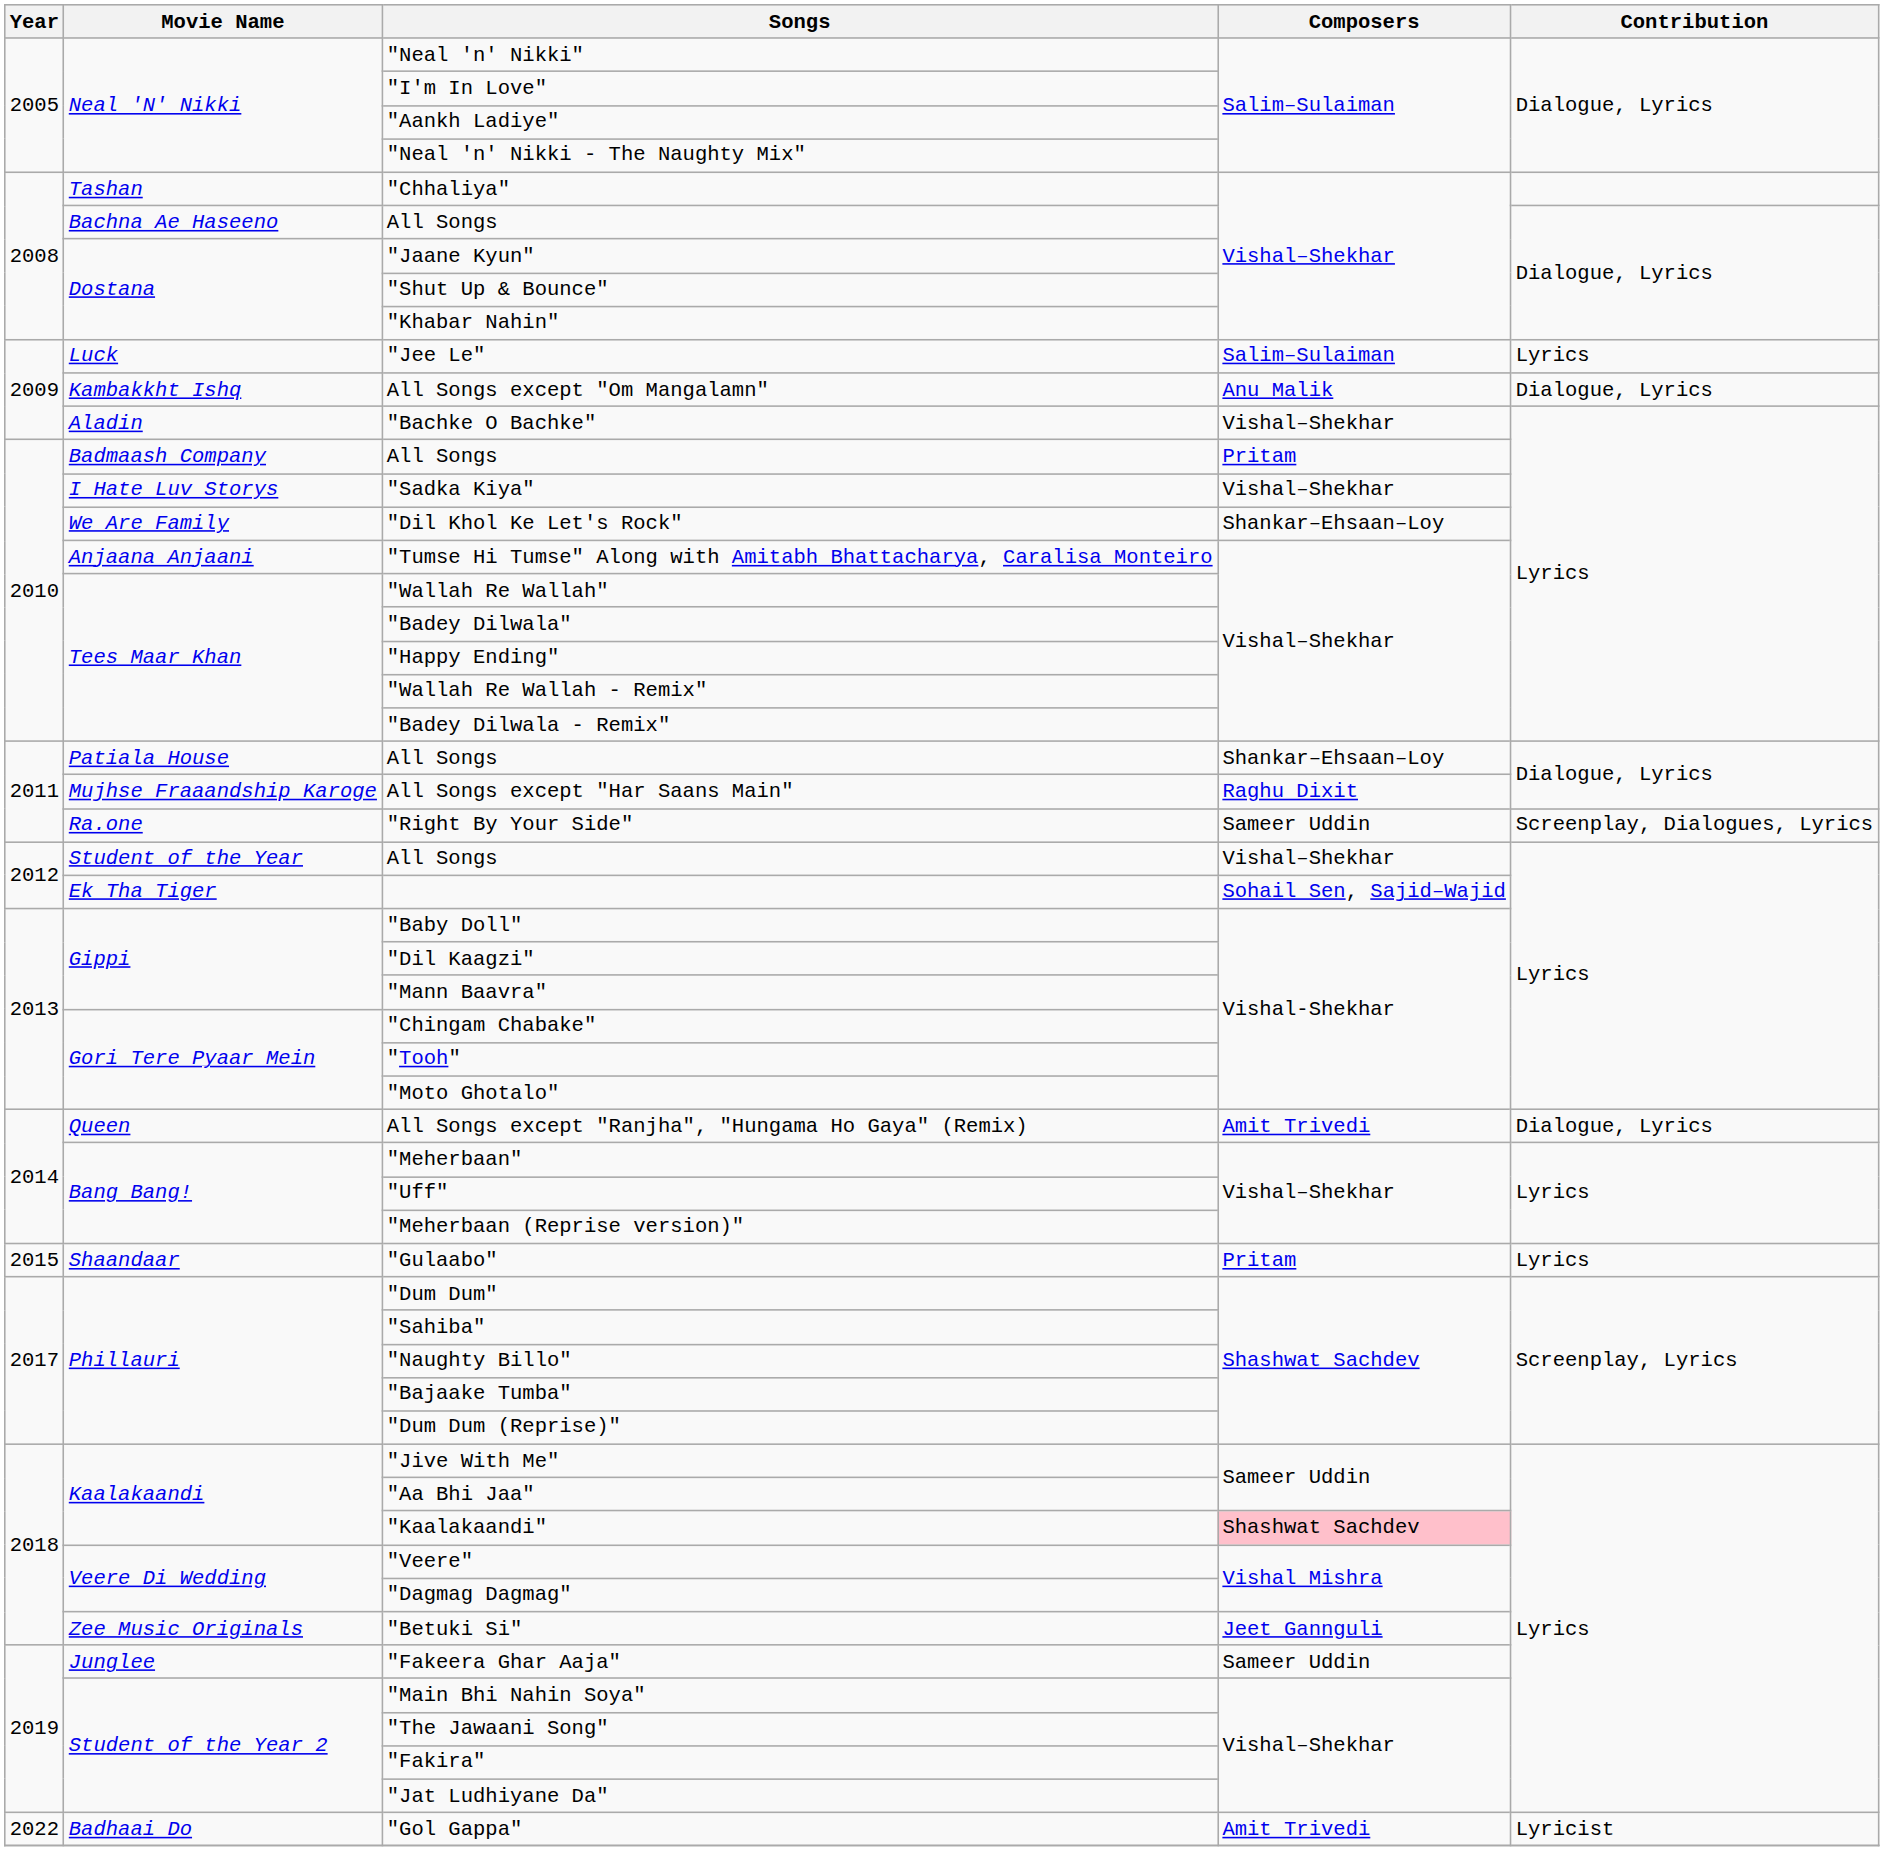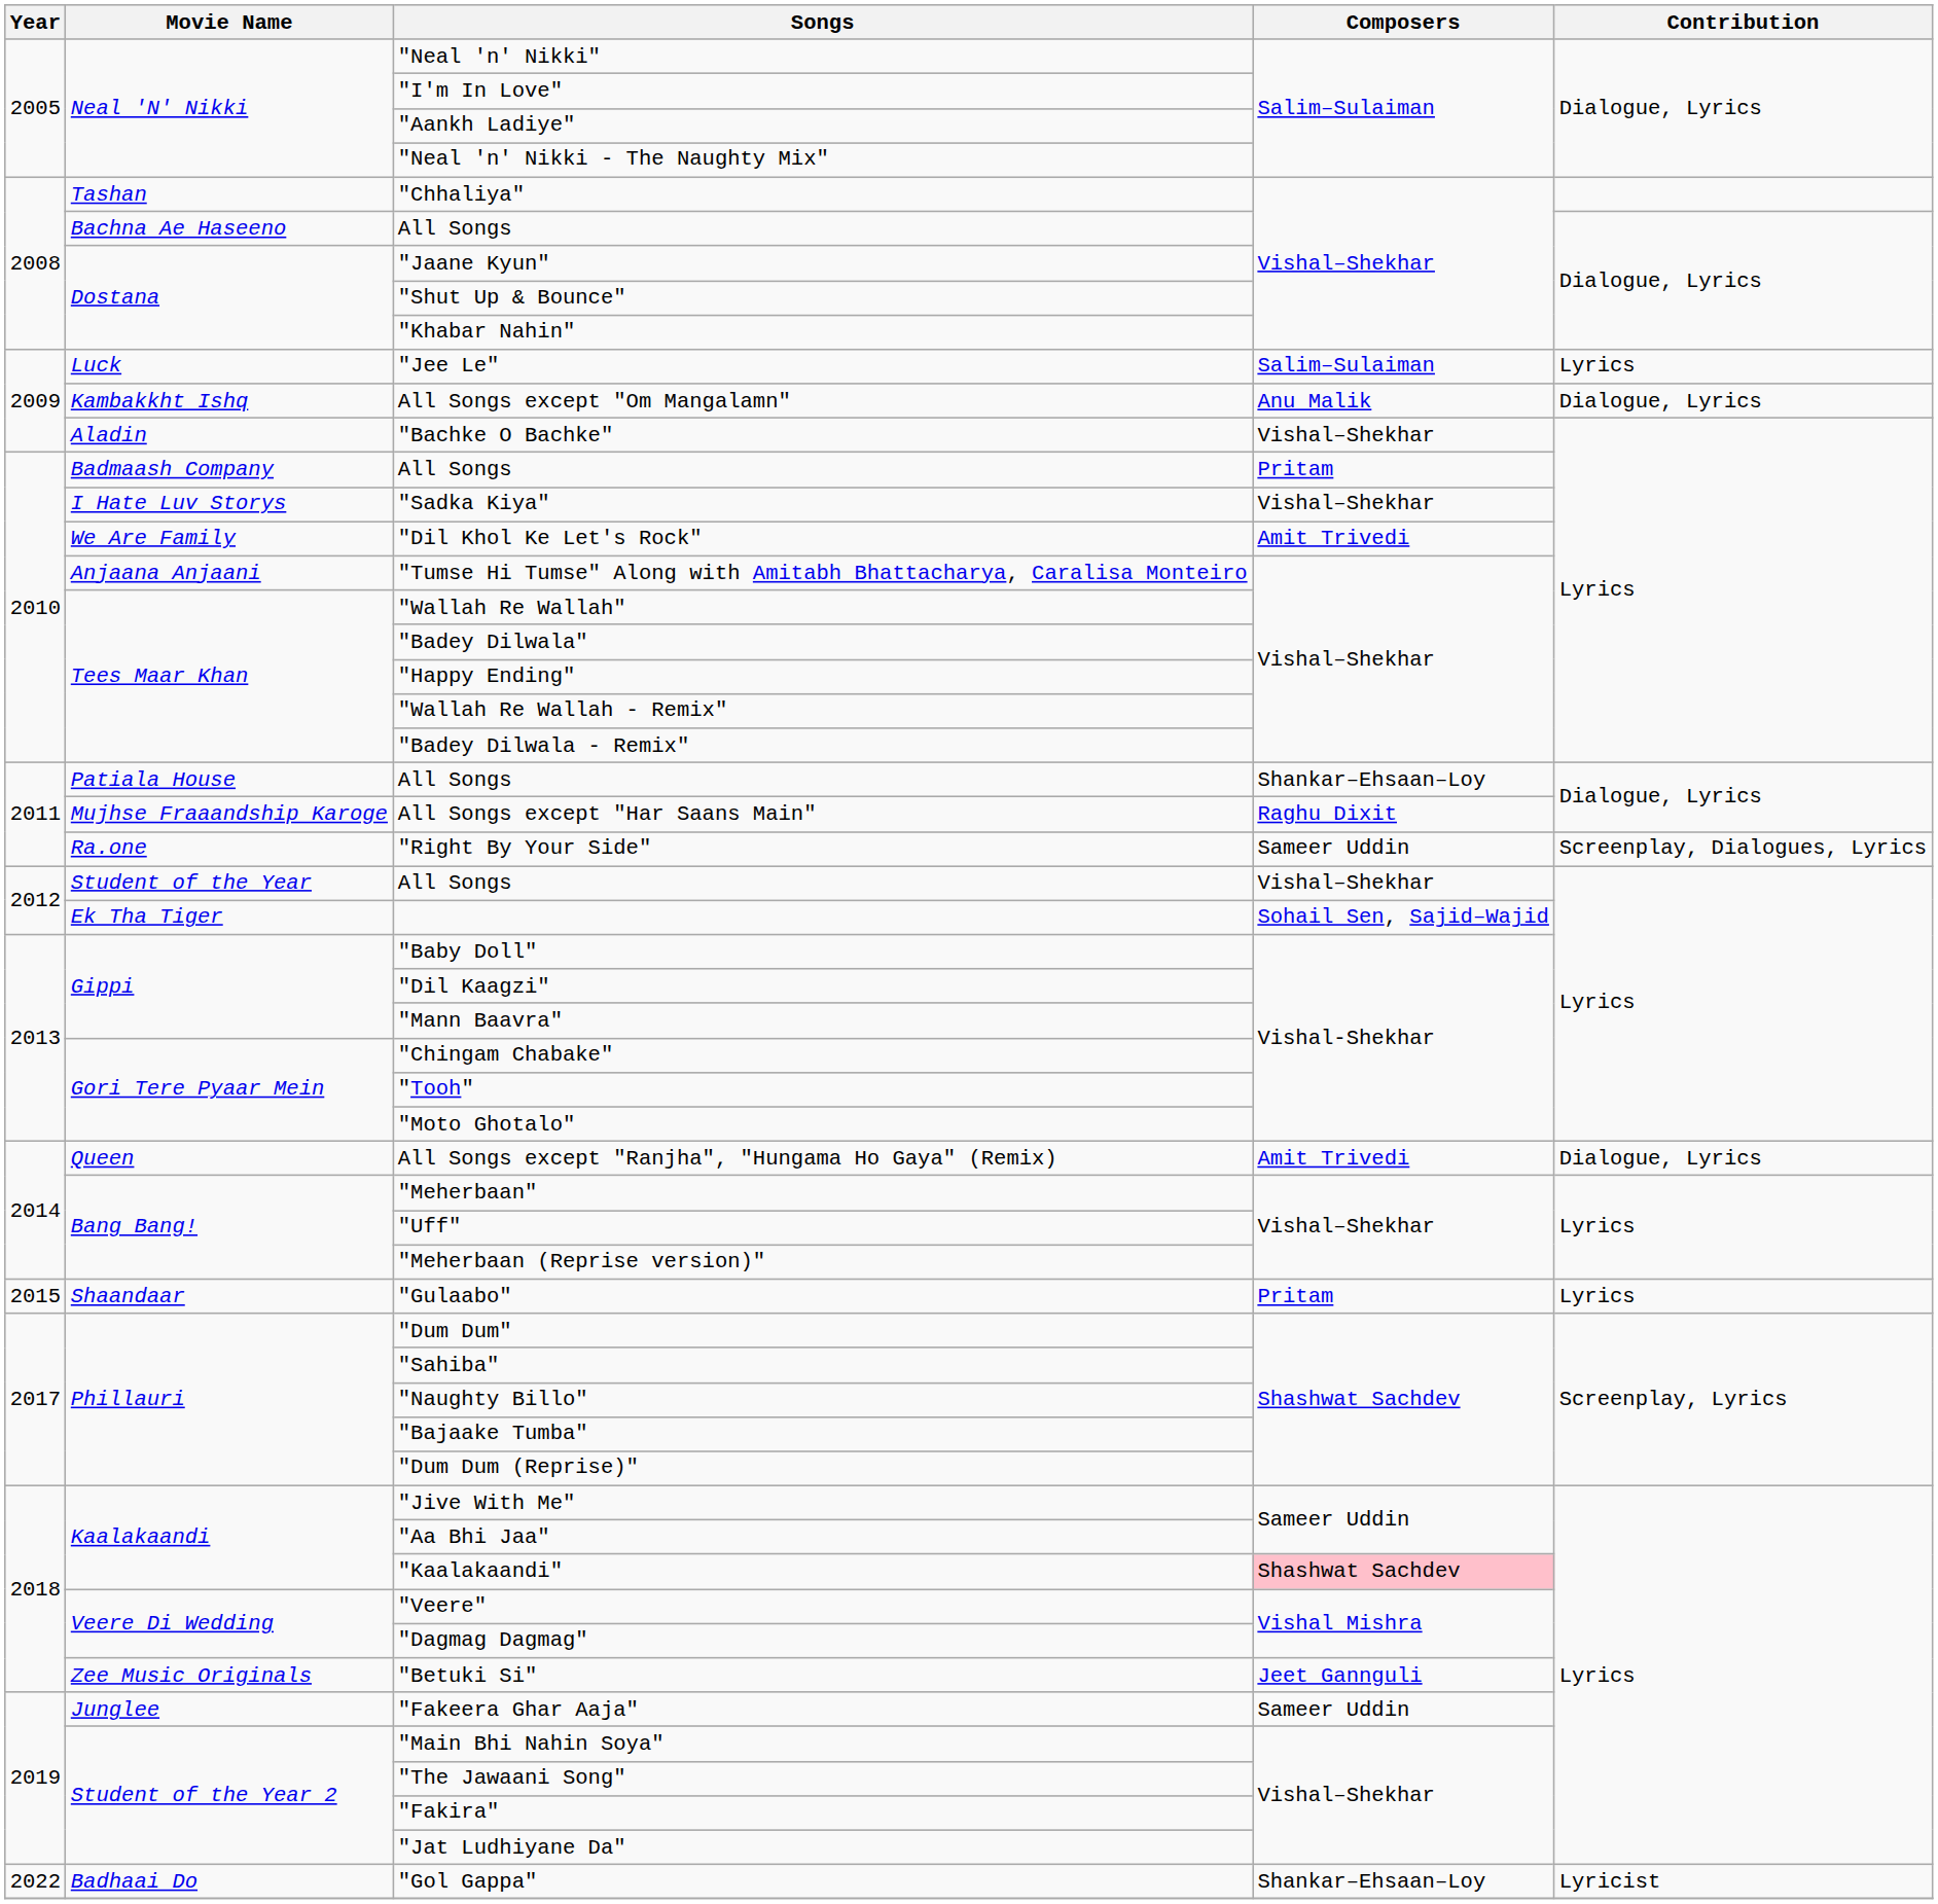"Dil Khol Ke Let's Rock" | Composers: Shankar–Ehsaan–Loy -> Amit Trivedi
"Gol Gappa" | Composers: Amit Trivedi -> Shankar–Ehsaan–Loy
